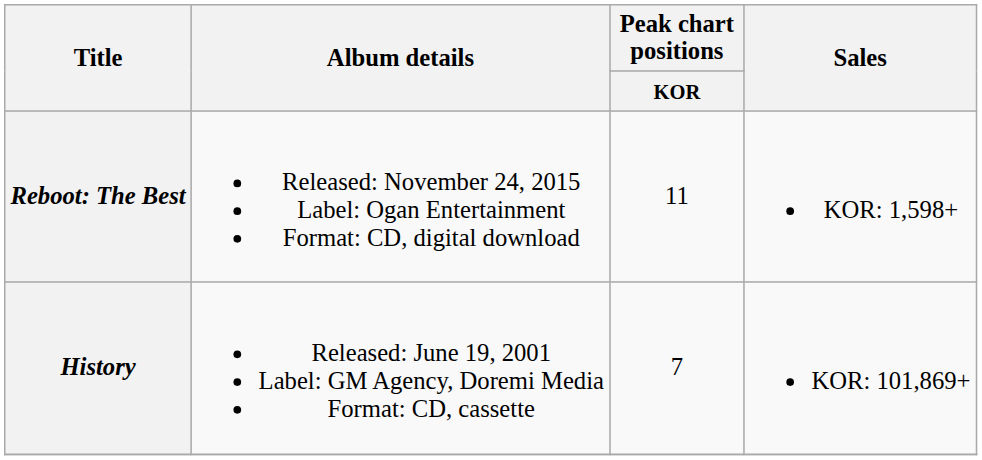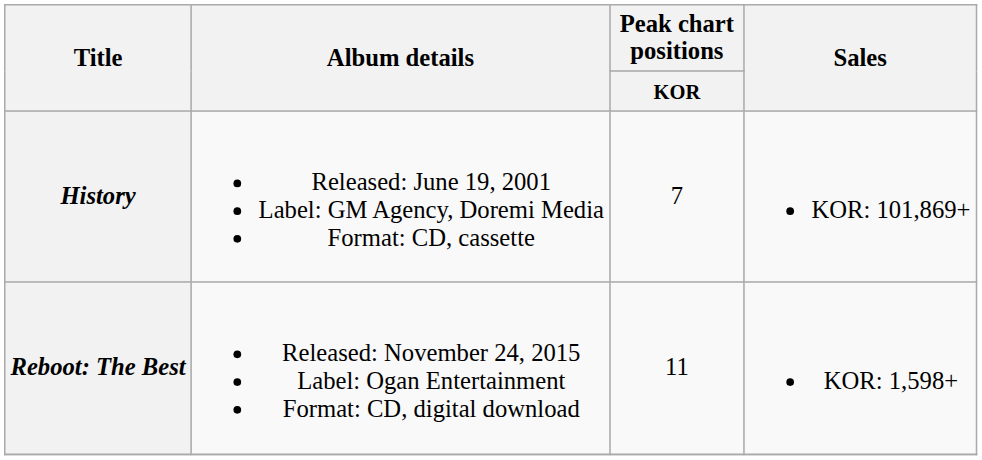rows swapped: History <-> Reboot: The Best
